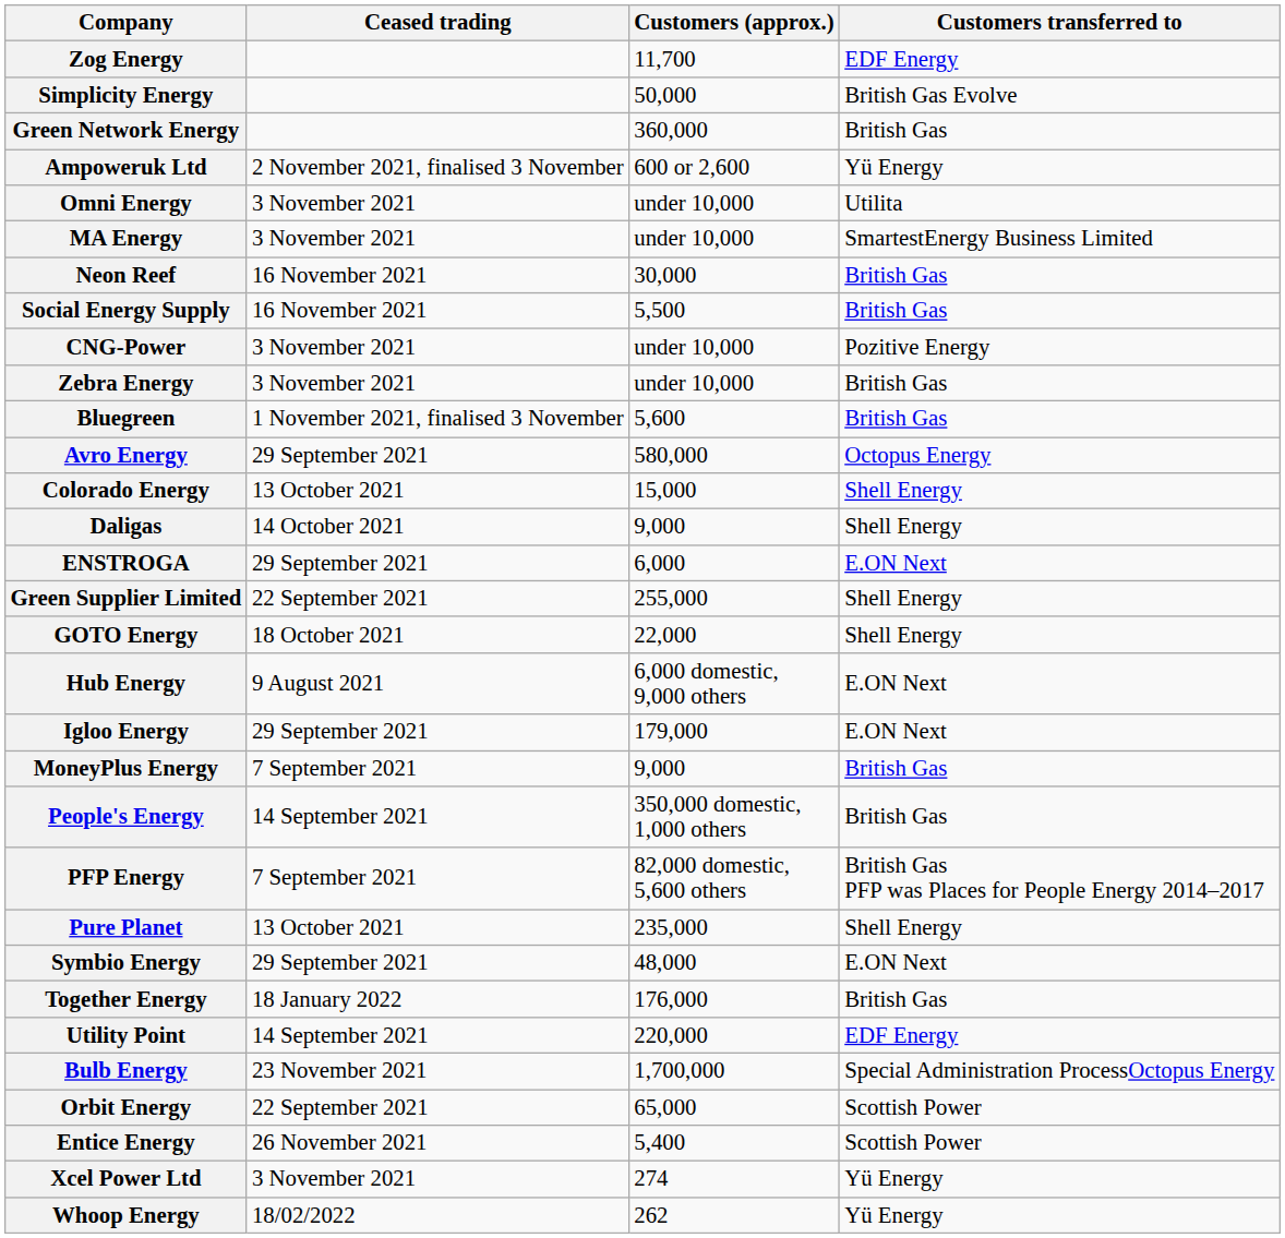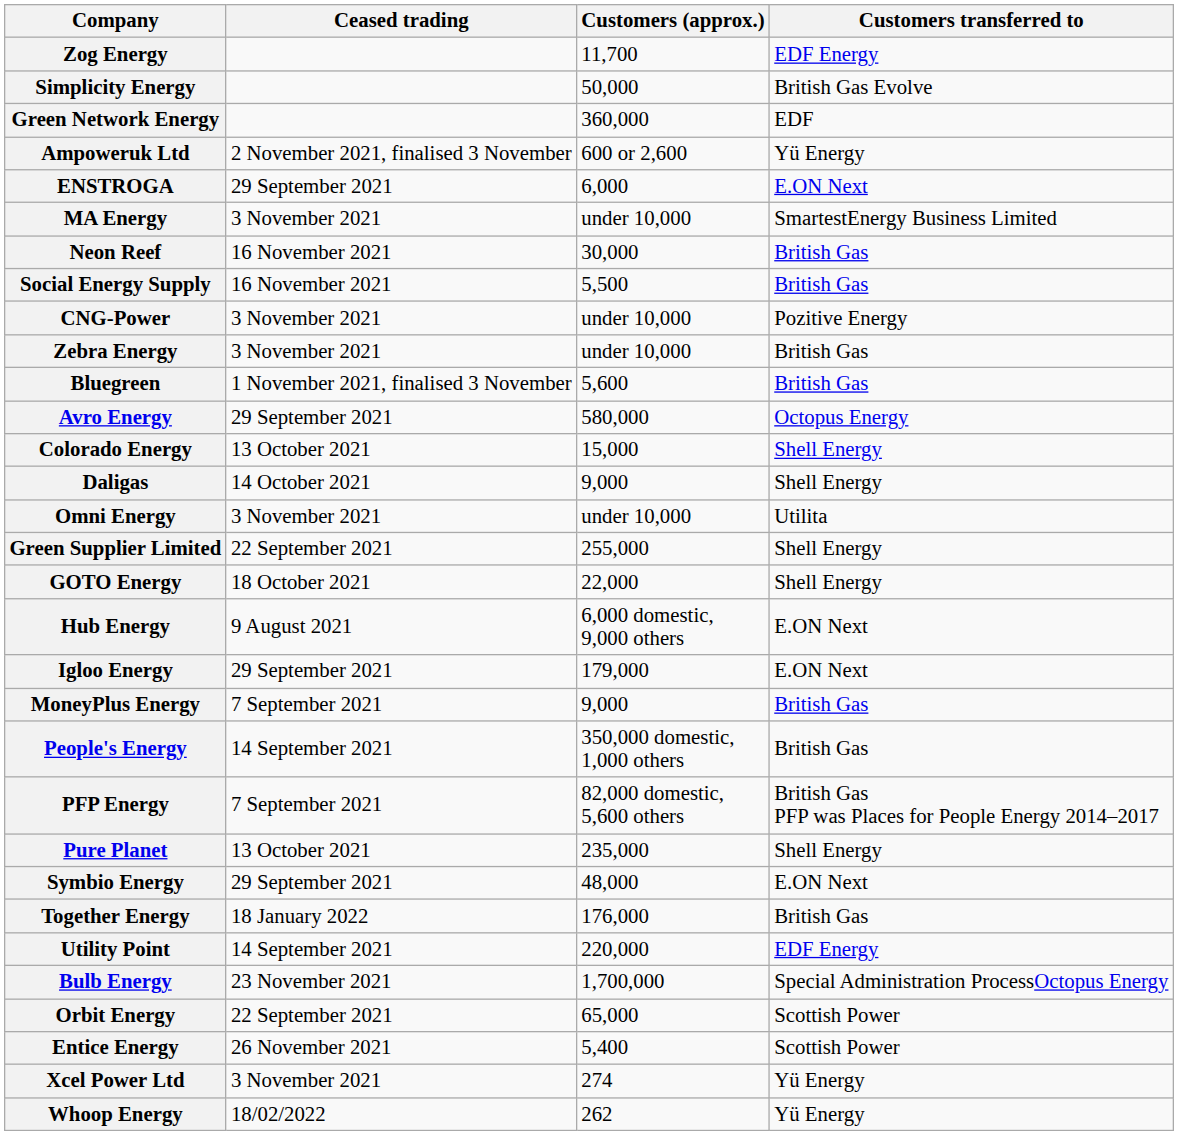Green Network Energy | Customers transferred to: British Gas -> EDF
rows swapped: Omni Energy <-> ENSTROGA
